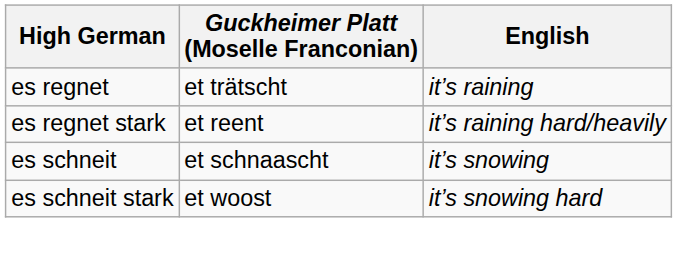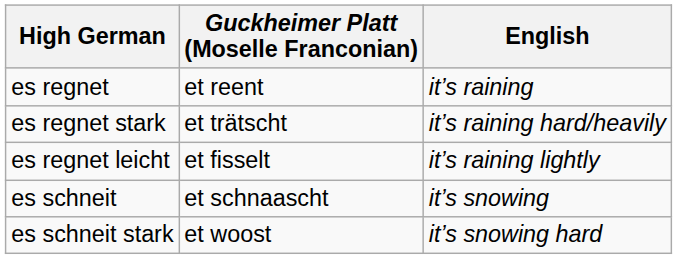es regnet | Guckheimer Platt (Moselle Franconian): et trätscht -> et reent
es regnet stark | Guckheimer Platt (Moselle Franconian): et reent -> et trätscht
+ row: es regnet leicht | et fisselt | it’s raining lightly
